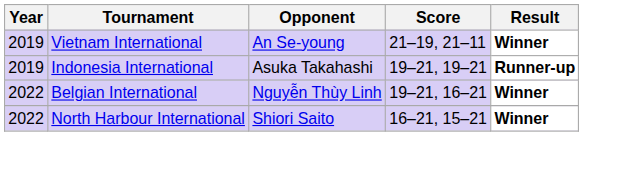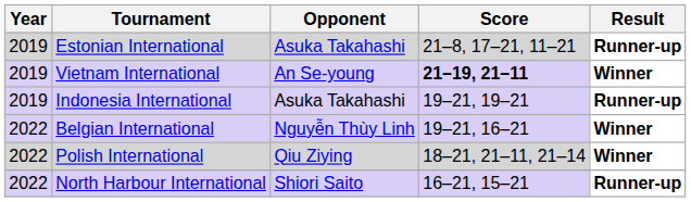+ row: 2019 | Estonian International | Asuka Takahashi | 21–8, 17–21, 11–21 | Runner-up
Vietnam International | Score: normal -> bold
+ row: 2022 | Polish International | Qiu Ziying | 18–21, 21–11, 21–14 | Winner
North Harbour International | Result: Winner -> Runner-up
